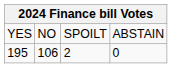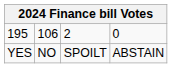rows swapped: YES <-> 195
